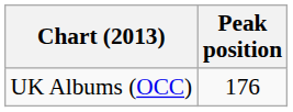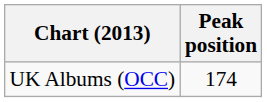UK Albums (OCC) | Peak position: 176 -> 174
